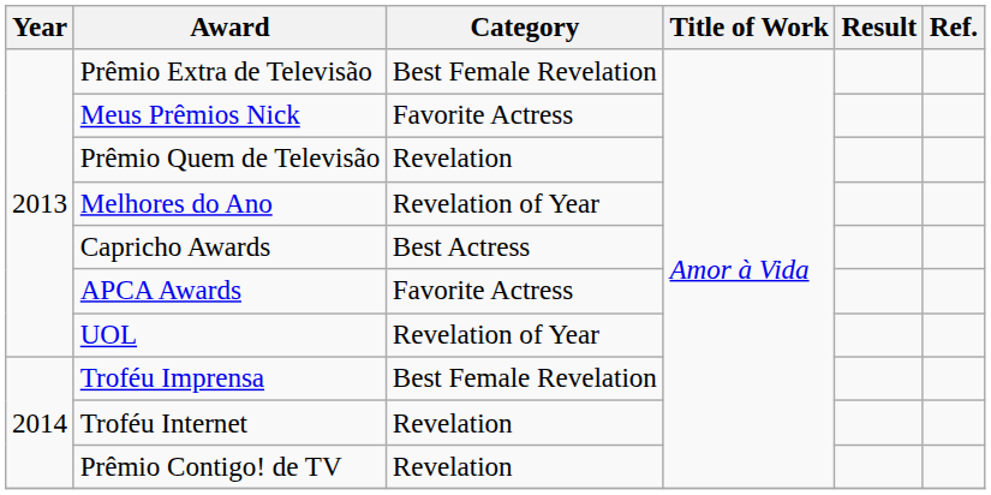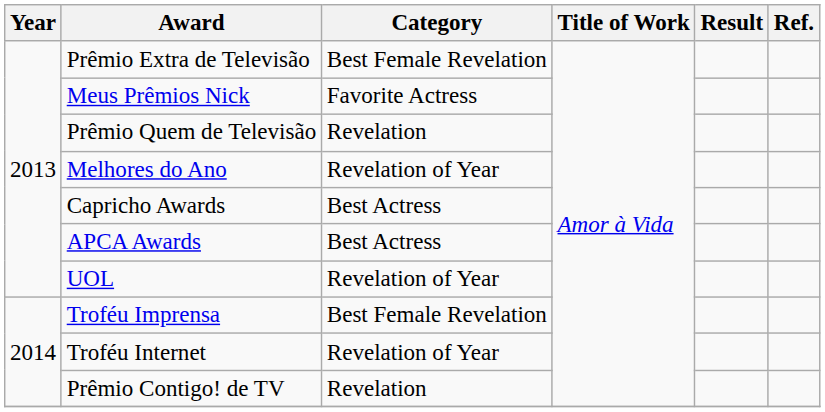APCA Awards | Category: Favorite Actress -> Best Actress
Troféu Internet | Category: Revelation -> Revelation of Year
